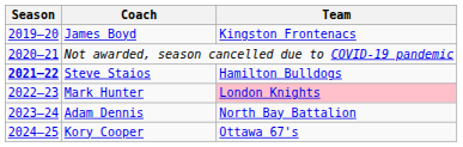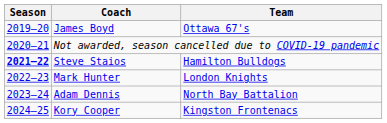James Boyd | Team: Kingston Frontenacs -> Ottawa 67's
Mark Hunter | Team: pink background -> no background
Kory Cooper | Team: Ottawa 67's -> Kingston Frontenacs
